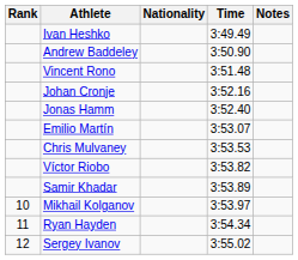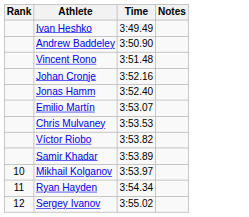- column: Nationality
